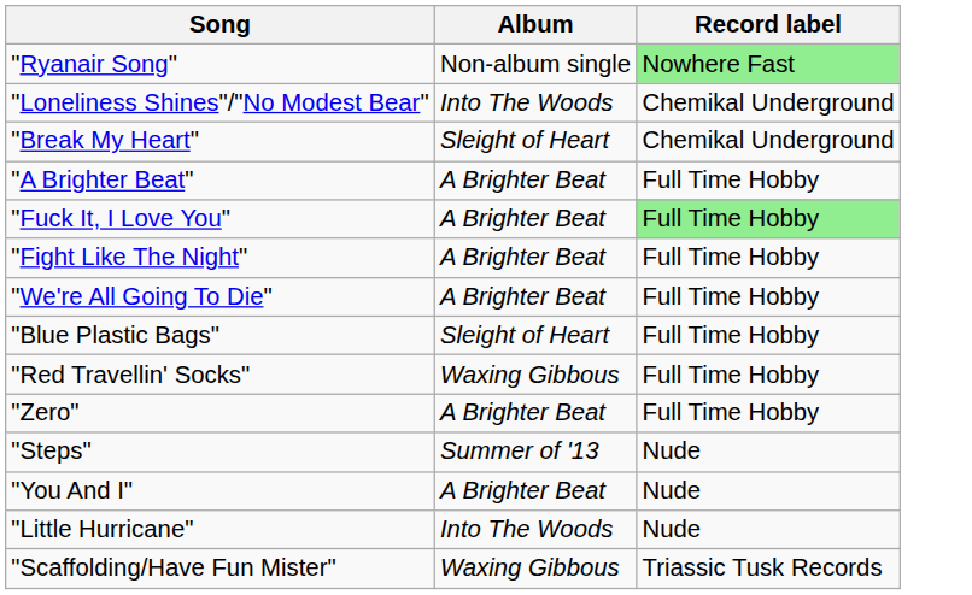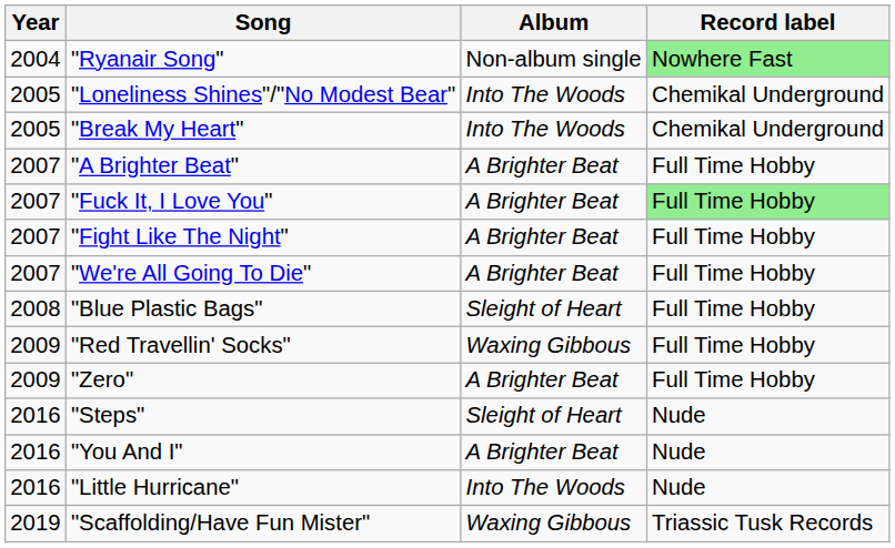+ column: Year | 2004 | 2005 | 2005 | 2007 | 2007 | 2007 | 2007 | 2008 | 2009 | 2009 | 2016 | 2016 | 2016 | 2019
"Break My Heart" | Album: Sleight of Heart -> Into The Woods
"Steps" | Album: Summer of '13 -> Sleight of Heart
